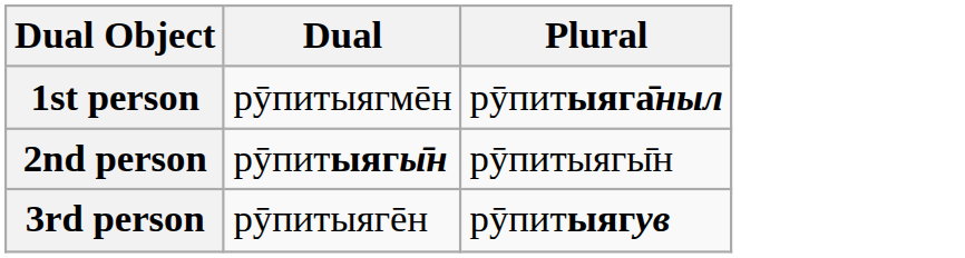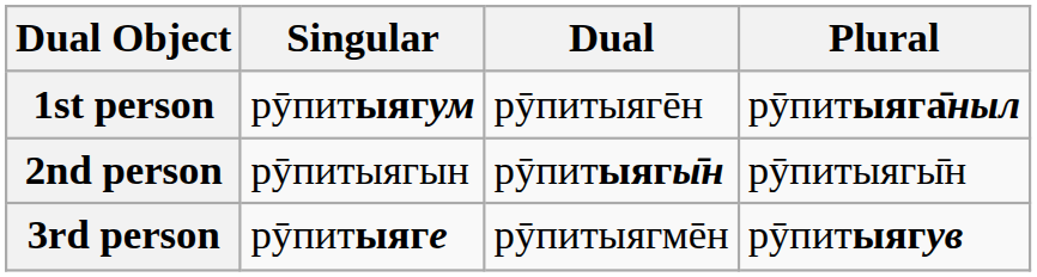+ column: Singular | рӯпитыягум | рӯпитыягын | рӯпитыяге
1st person | Dual: рӯпитыягмēн -> рӯпитыягēн
3rd person | Dual: рӯпитыягēн -> рӯпитыягмēн
